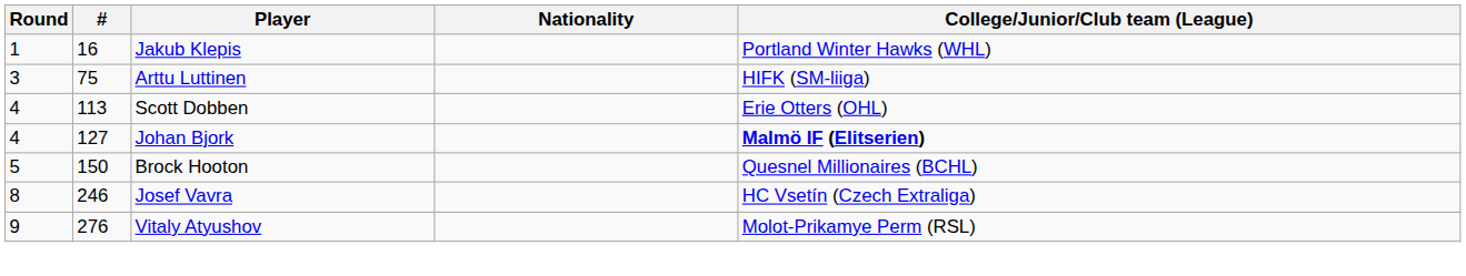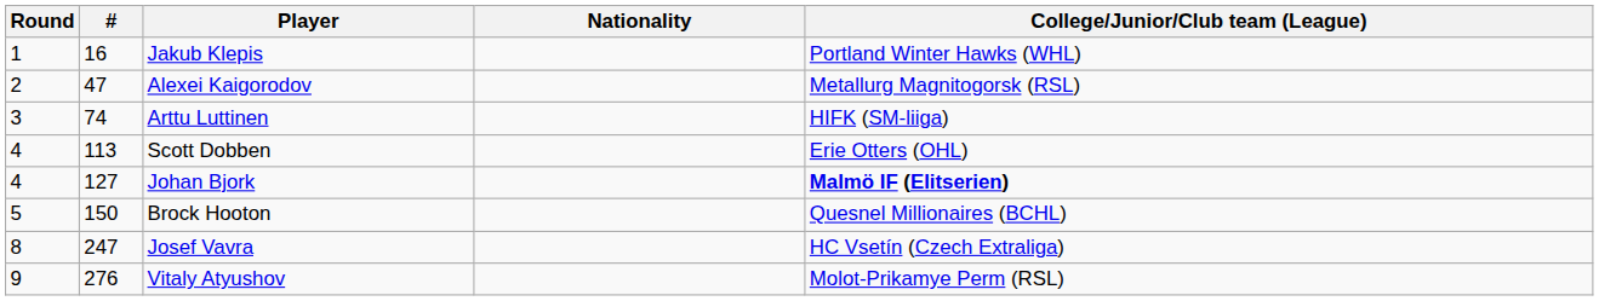+ row: 2 | 47 | Alexei Kaigorodov | Metallurg Magnitogorsk (RSL)
Arttu Luttinen | #: 75 -> 74
Josef Vavra | #: 246 -> 247
